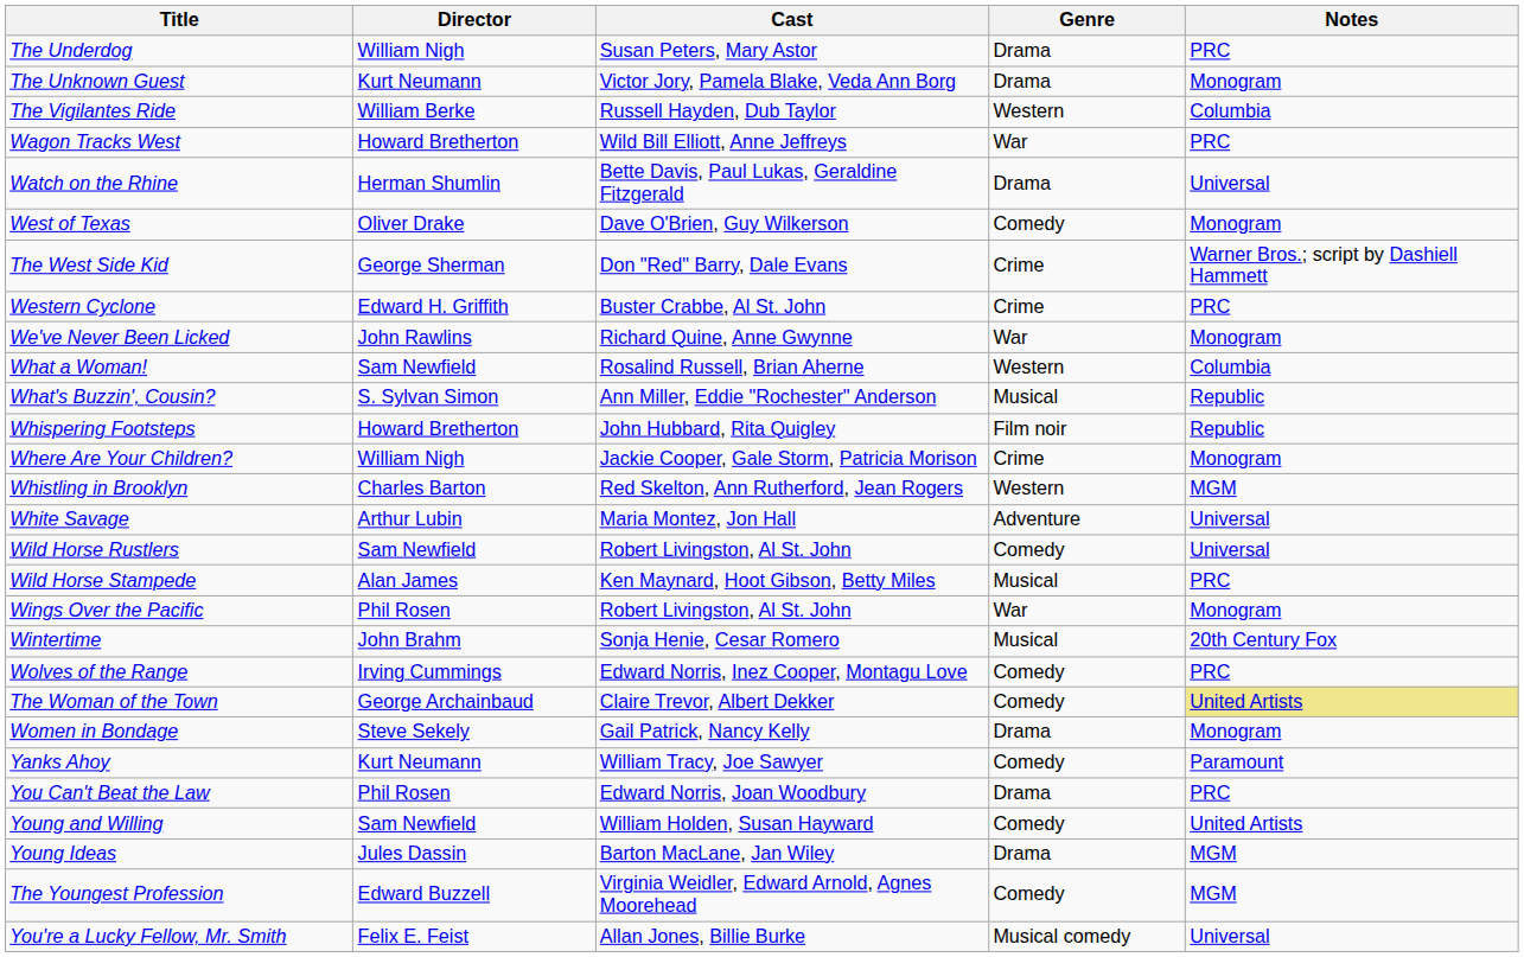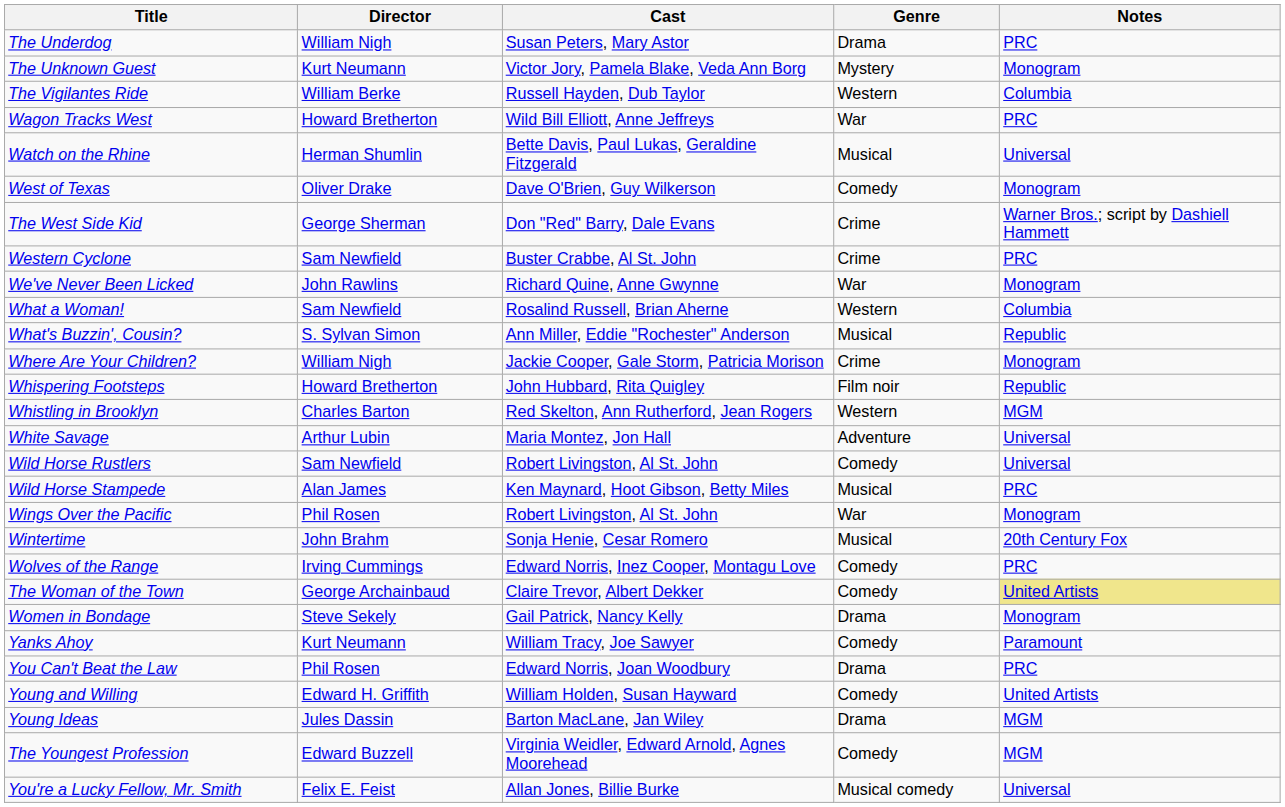The Unknown Guest | Genre: Drama -> Mystery
Watch on the Rhine | Genre: Drama -> Musical
Western Cyclone | Director: Edward H. Griffith -> Sam Newfield
rows swapped: Where Are Your Children? <-> Whispering Footsteps
Young and Willing | Director: Sam Newfield -> Edward H. Griffith
